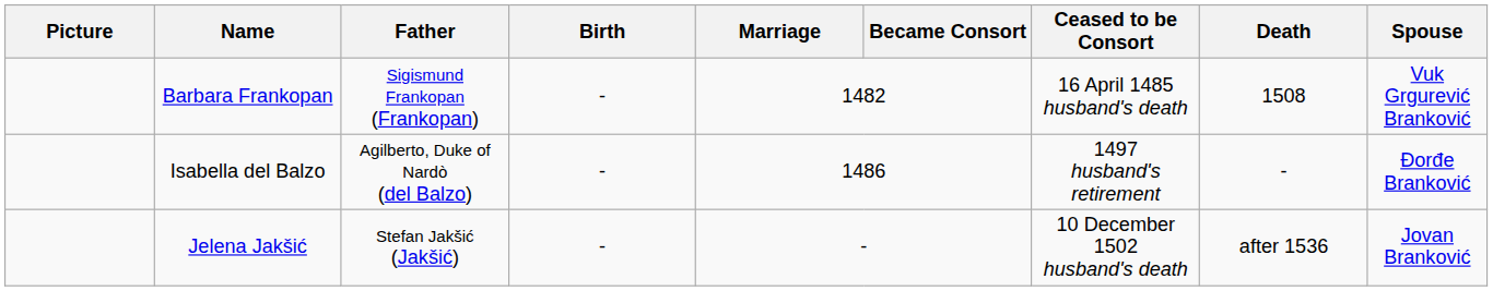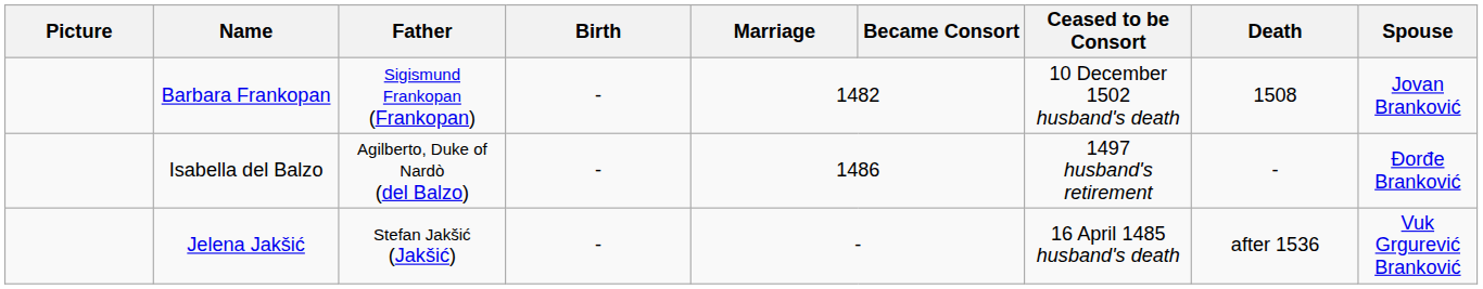Barbara Frankopan | Ceased to be Consort: 16 April 1485 husband's death -> 10 December 1502 husband's death
Barbara Frankopan | Spouse: Vuk Grgurević Branković -> Jovan Branković
Jelena Jakšić | Ceased to be Consort: 10 December 1502 husband's death -> 16 April 1485 husband's death
Jelena Jakšić | Spouse: Jovan Branković -> Vuk Grgurević Branković
